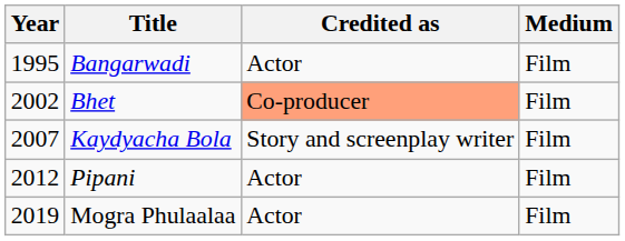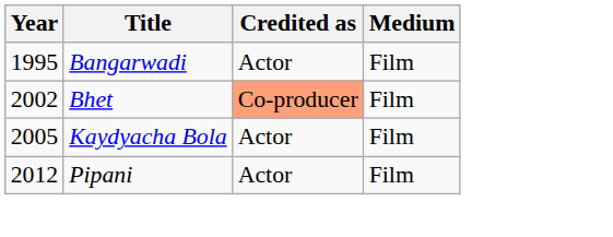Kaydyacha Bola | Year: 2007 -> 2005
Kaydyacha Bola | Credited as: Story and screenplay writer -> Actor
- row: 2019 | Mogra Phulaalaa | Actor | Film
